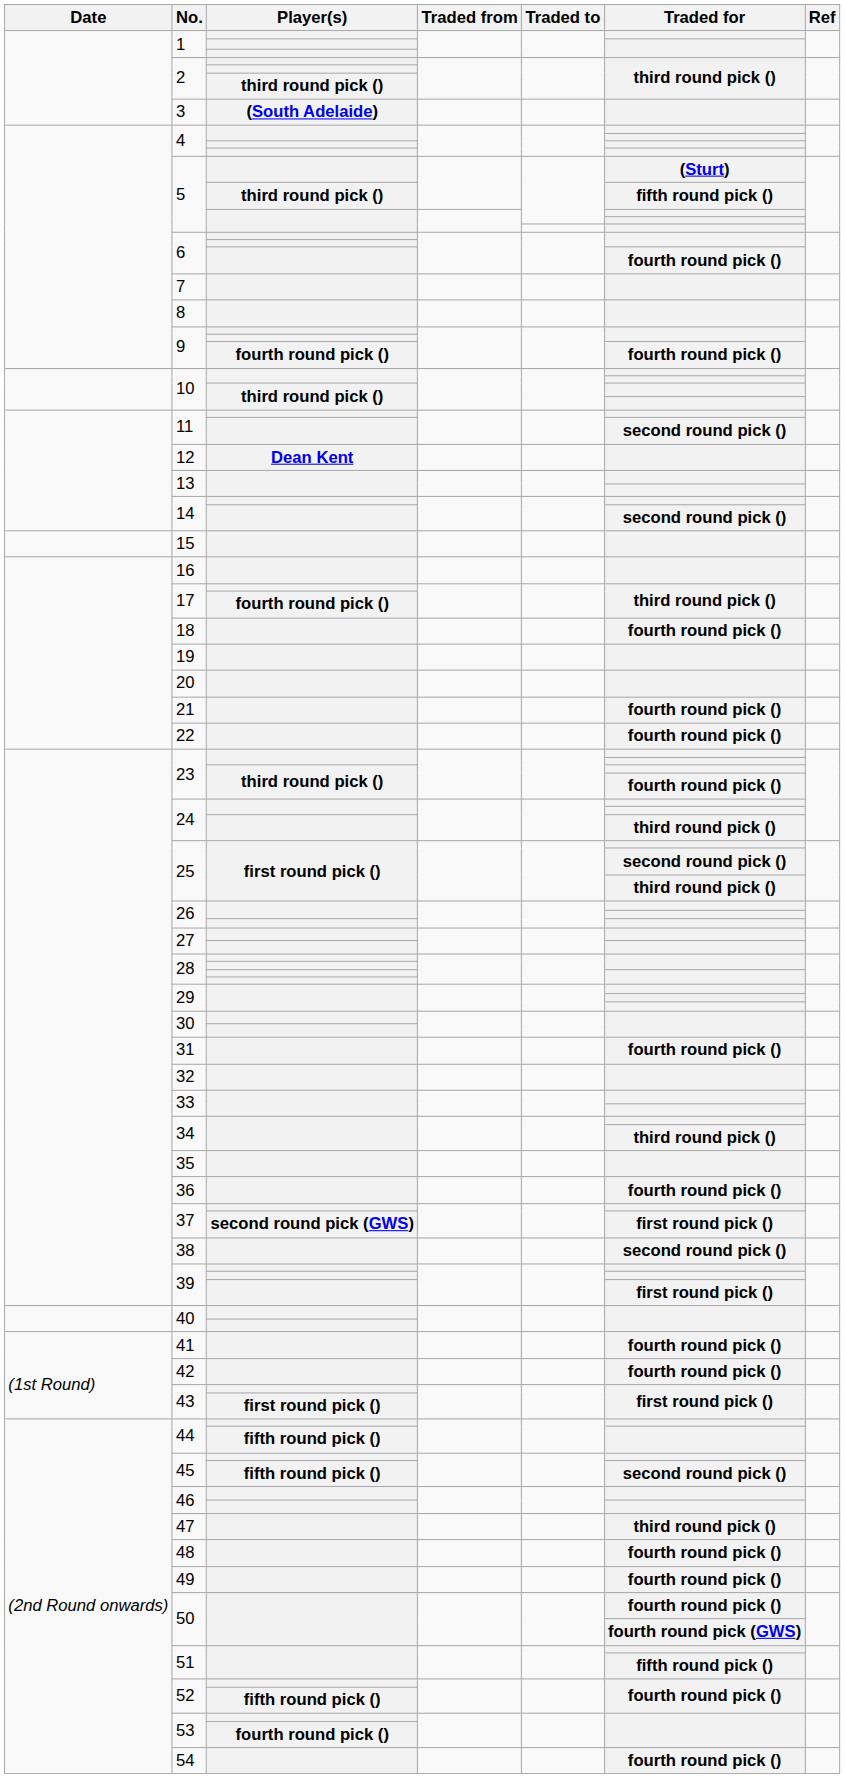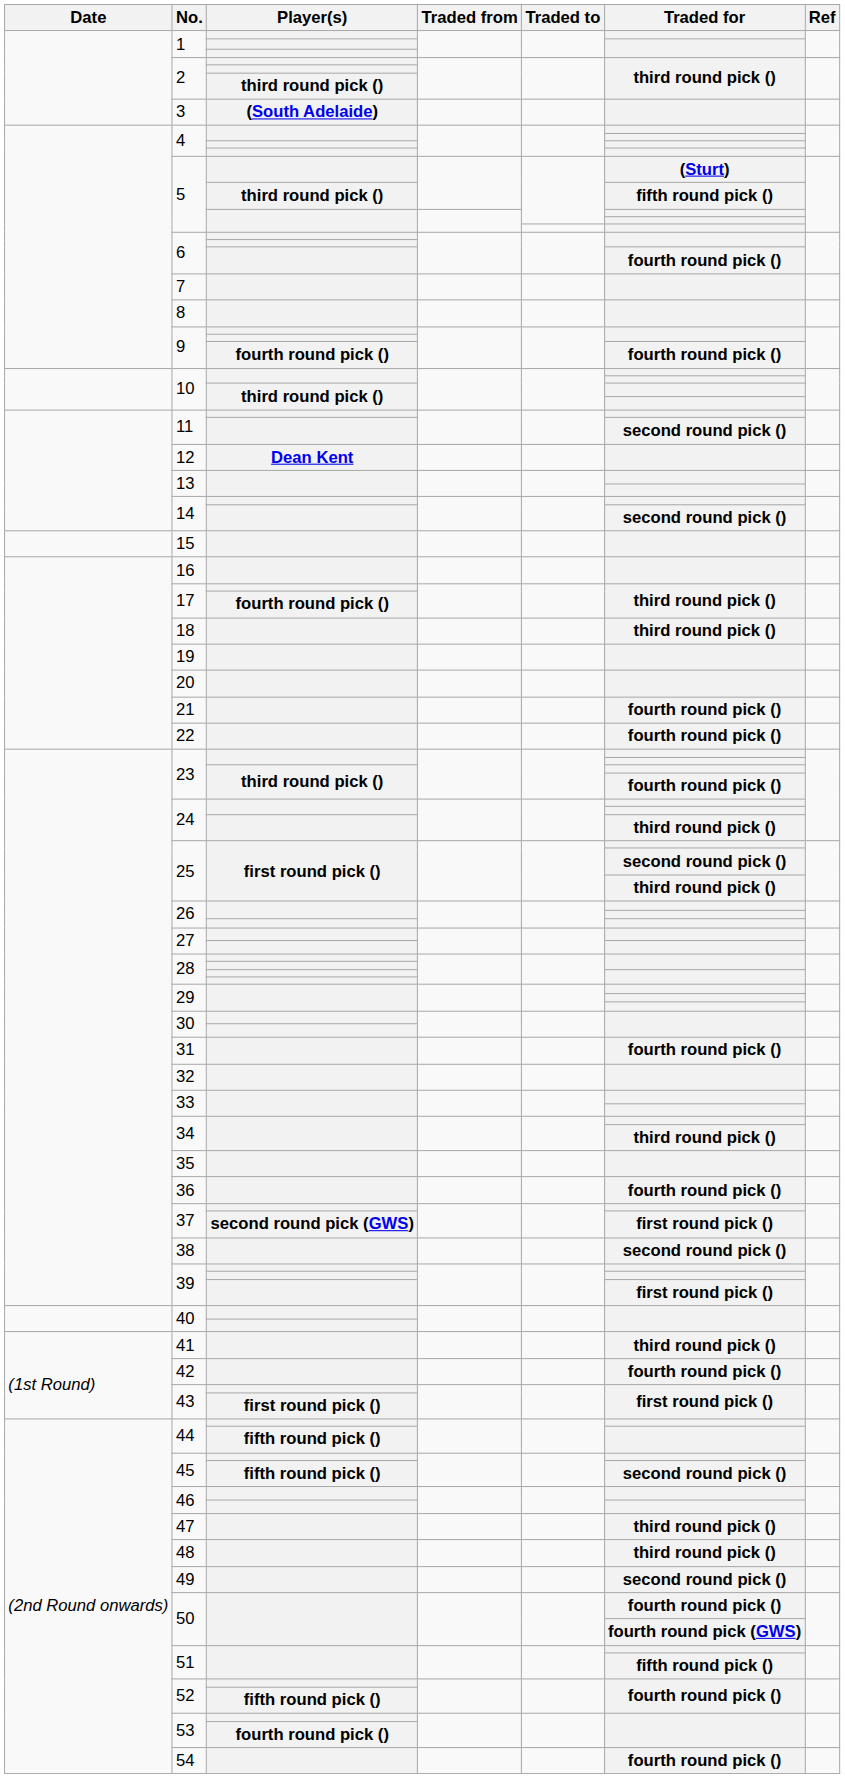18 | Traded for: fourth round pick () -> third round pick ()
41 | Traded for: fourth round pick () -> third round pick ()
48 | Traded for: fourth round pick () -> third round pick ()
49 | Traded for: fourth round pick () -> second round pick ()
